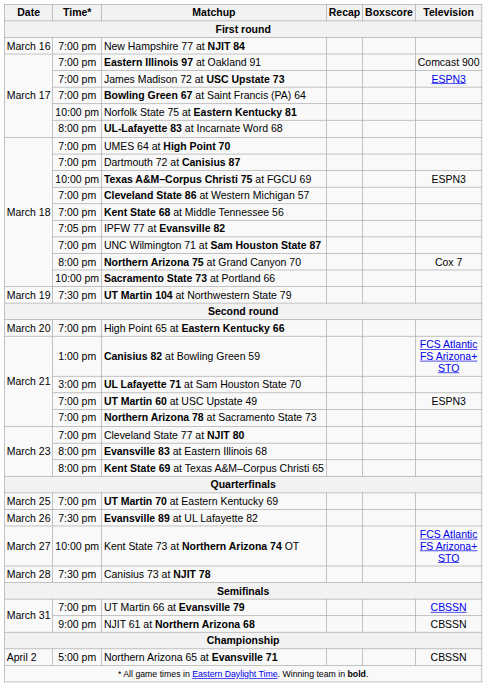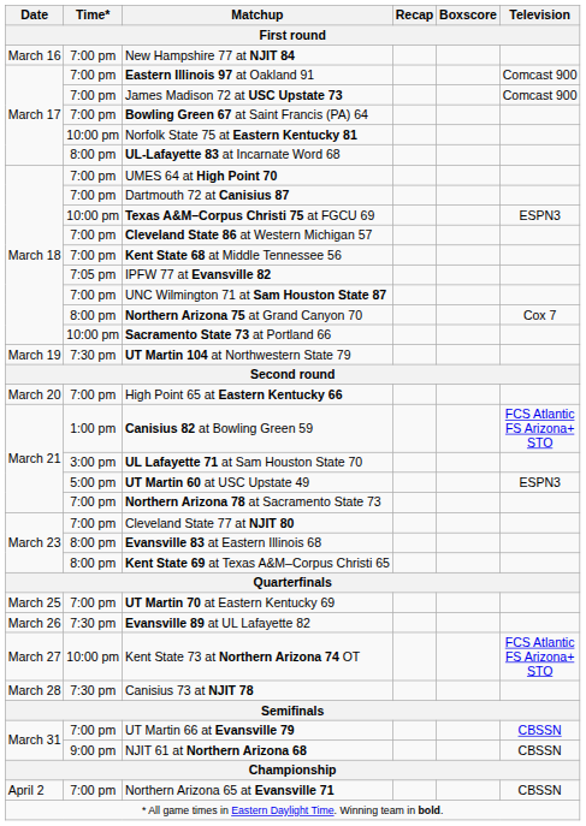James Madison 72 at USC Upstate 73 | Television: ESPN3 -> Comcast 900
UT Martin 60 at USC Upstate 49 | Time*: 7:00 pm -> 5:00 pm
Northern Arizona 65 at Evansville 71 | Time*: 5:00 pm -> 7:00 pm
